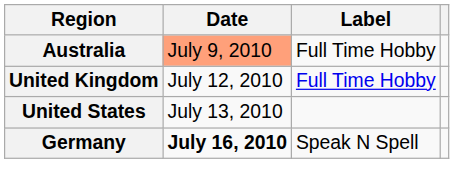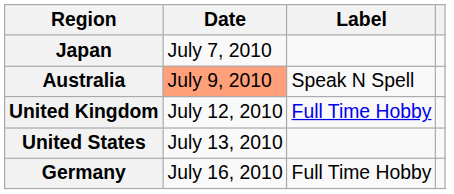+ row: Japan | July 7, 2010
Australia | Label: Full Time Hobby -> Speak N Spell
Germany | Date: bold -> normal
Germany | Label: Speak N Spell -> Full Time Hobby
